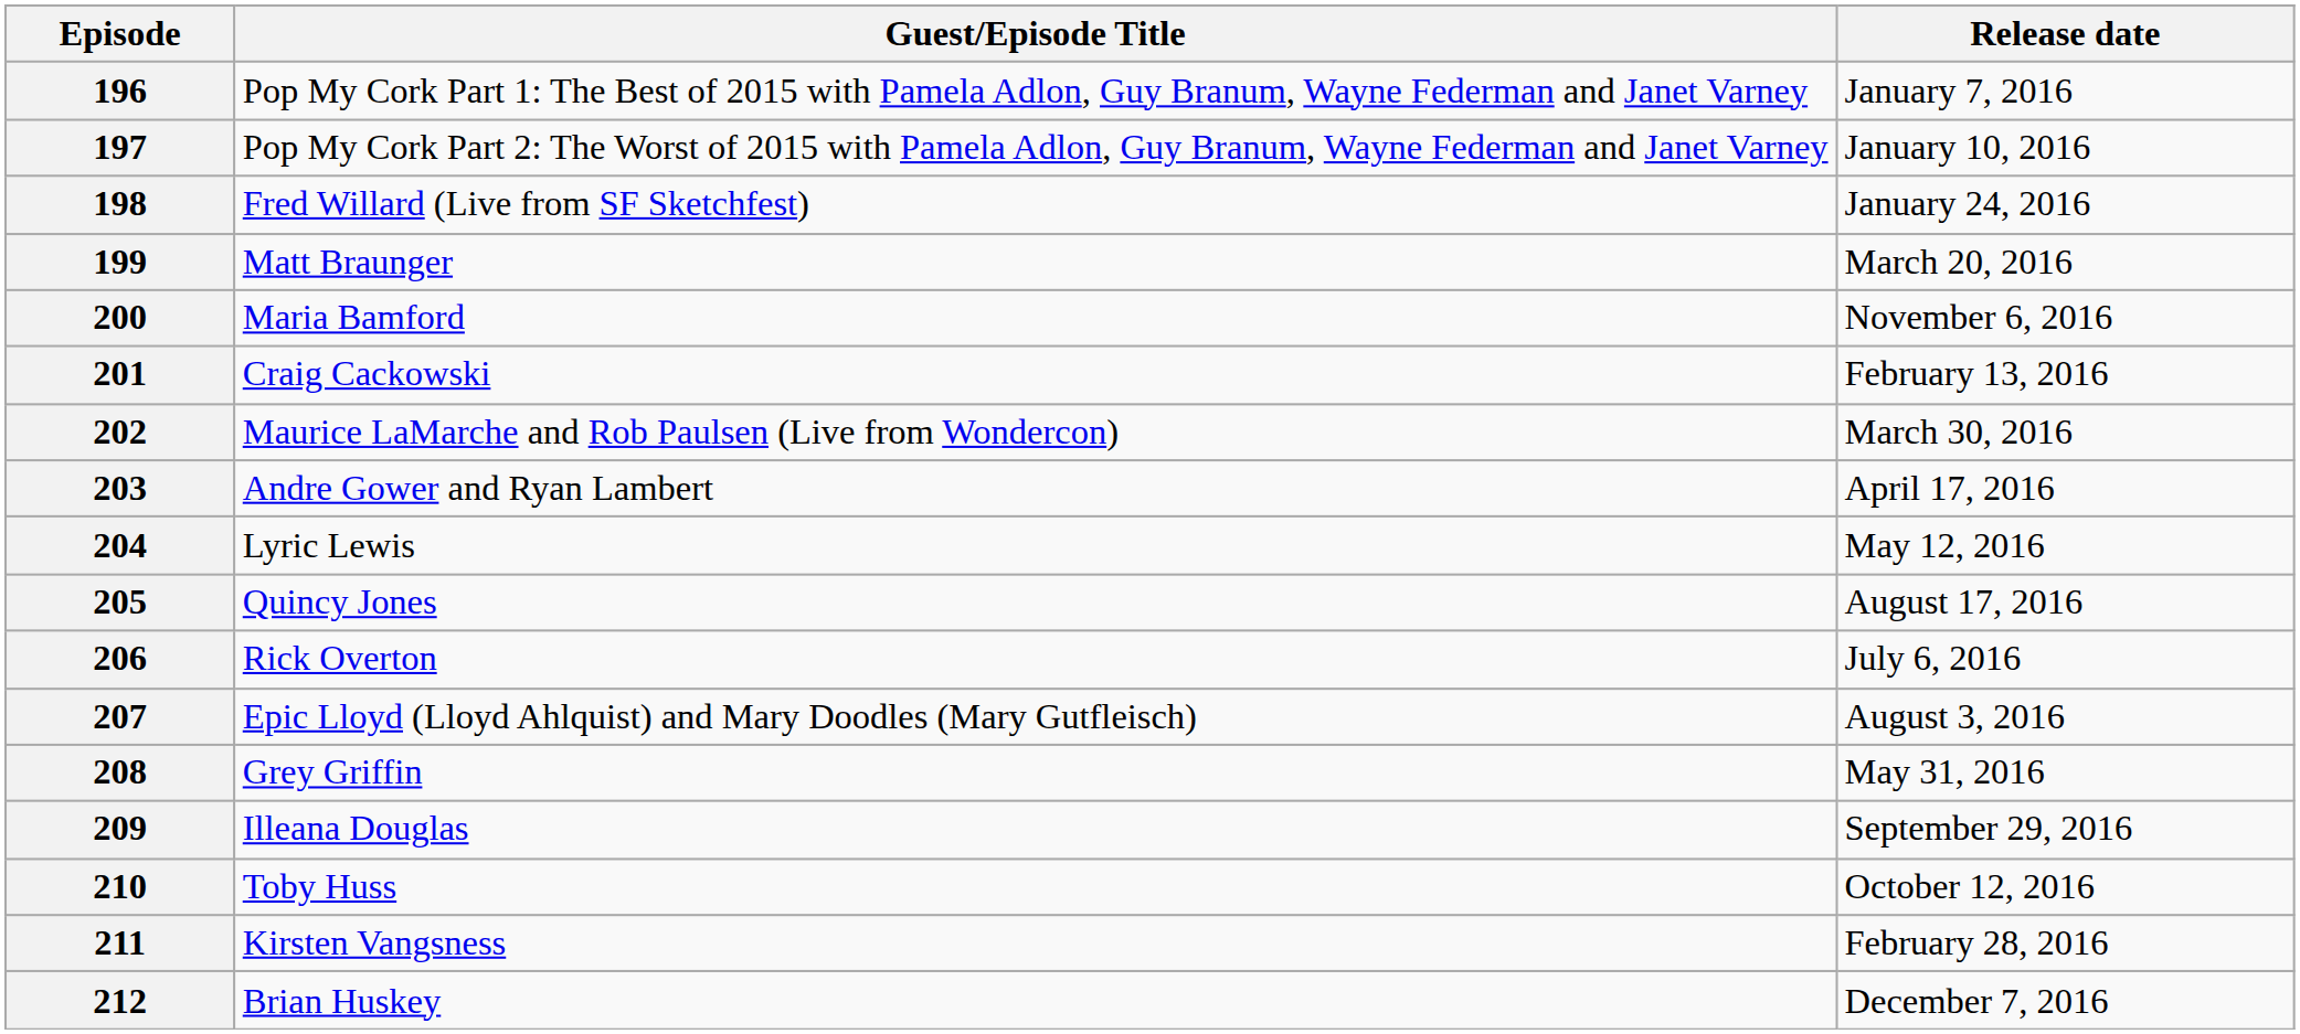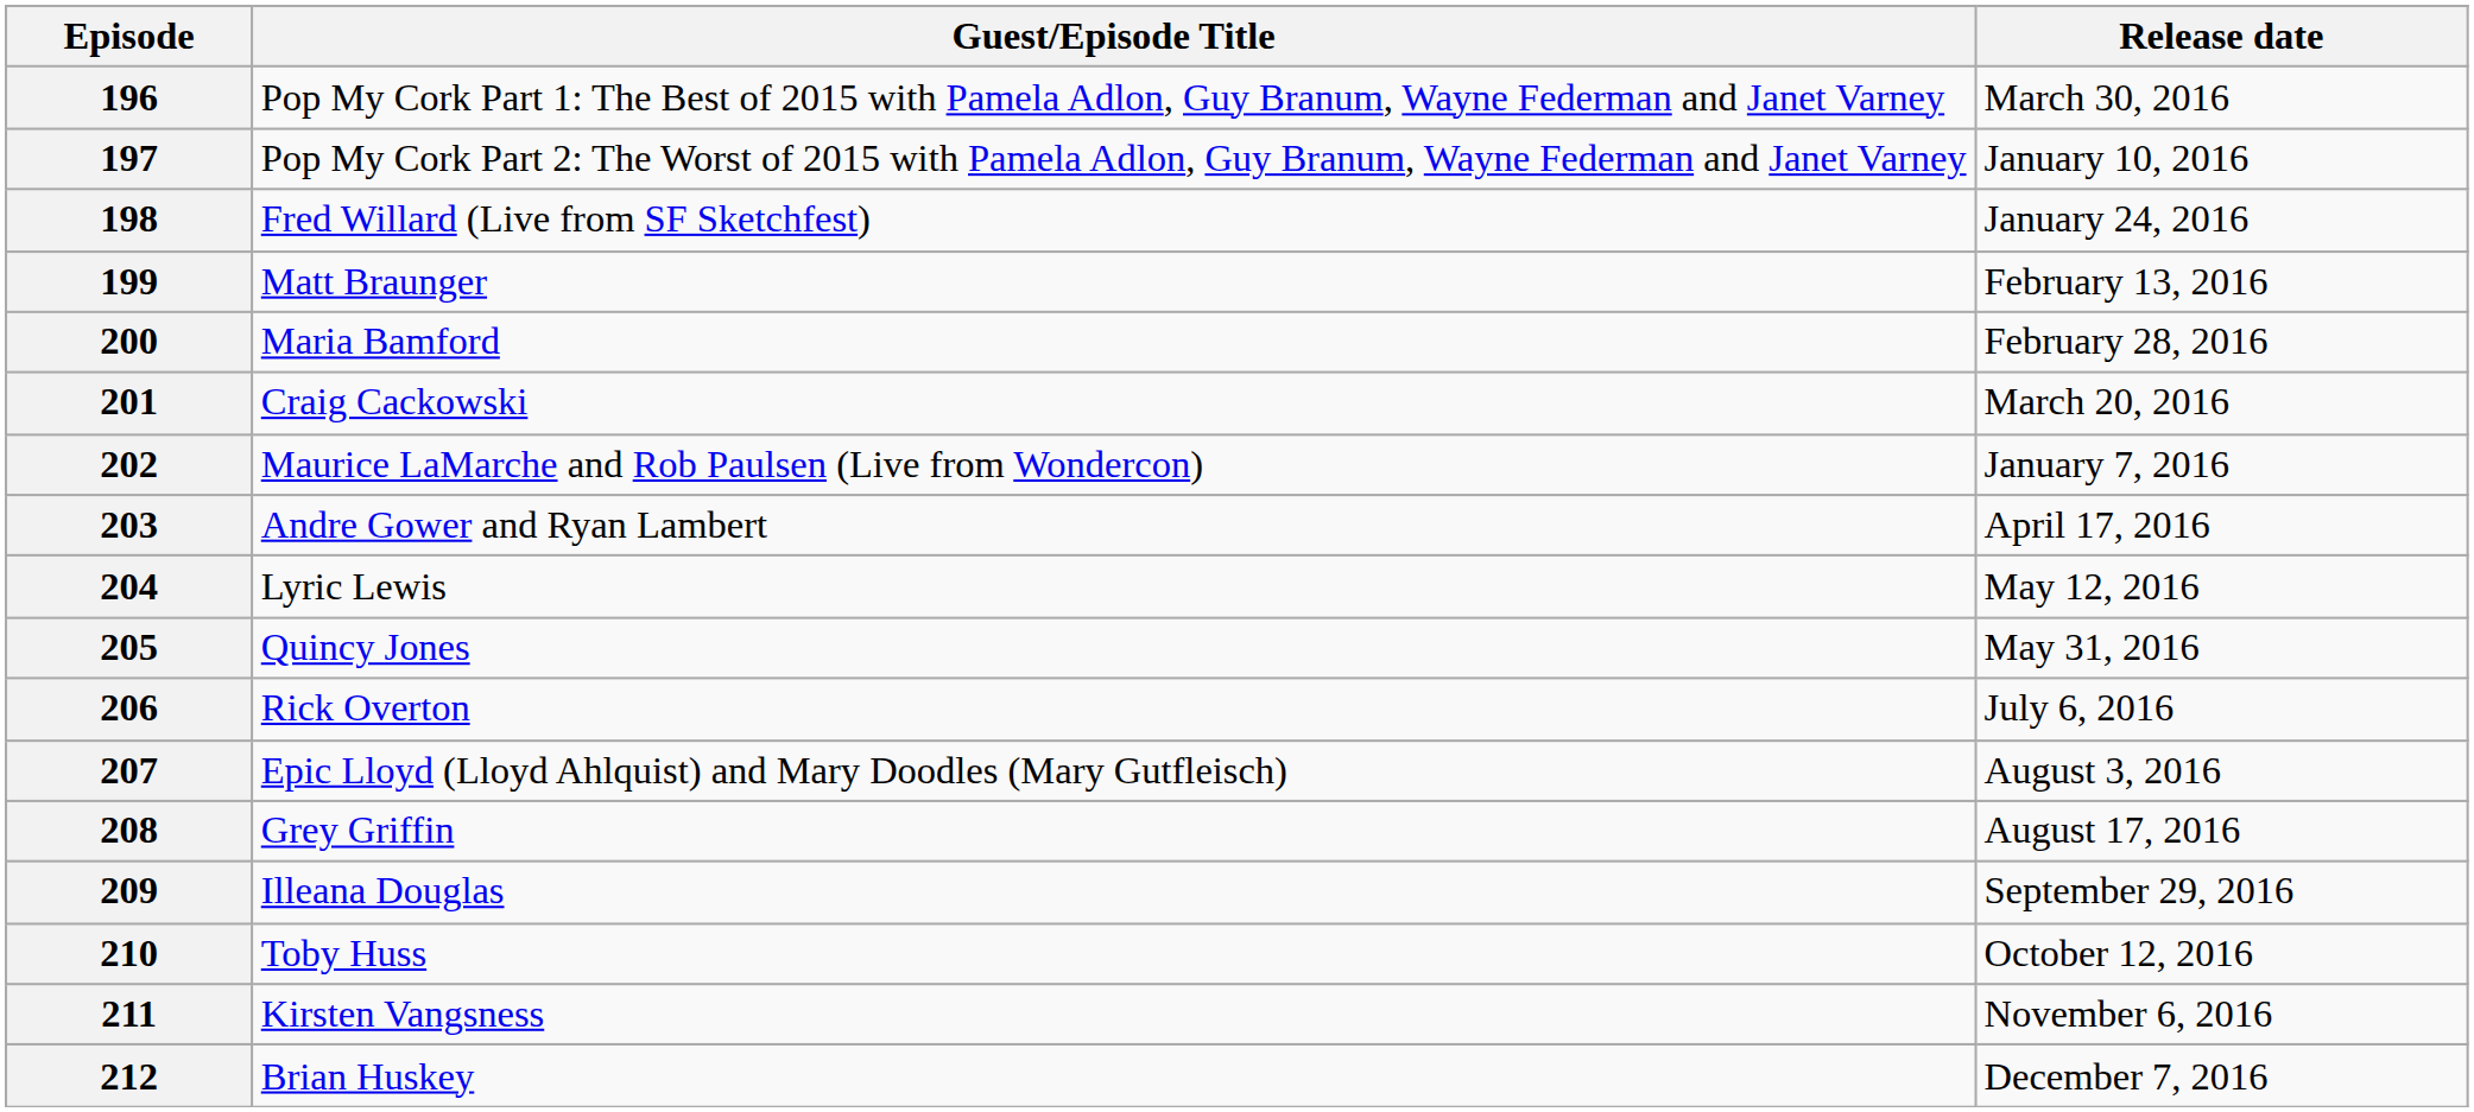196 | Release date: January 7, 2016 -> March 30, 2016
199 | Release date: March 20, 2016 -> February 13, 2016
200 | Release date: November 6, 2016 -> February 28, 2016
201 | Release date: February 13, 2016 -> March 20, 2016
202 | Release date: March 30, 2016 -> January 7, 2016
205 | Release date: August 17, 2016 -> May 31, 2016
208 | Release date: May 31, 2016 -> August 17, 2016
211 | Release date: February 28, 2016 -> November 6, 2016
